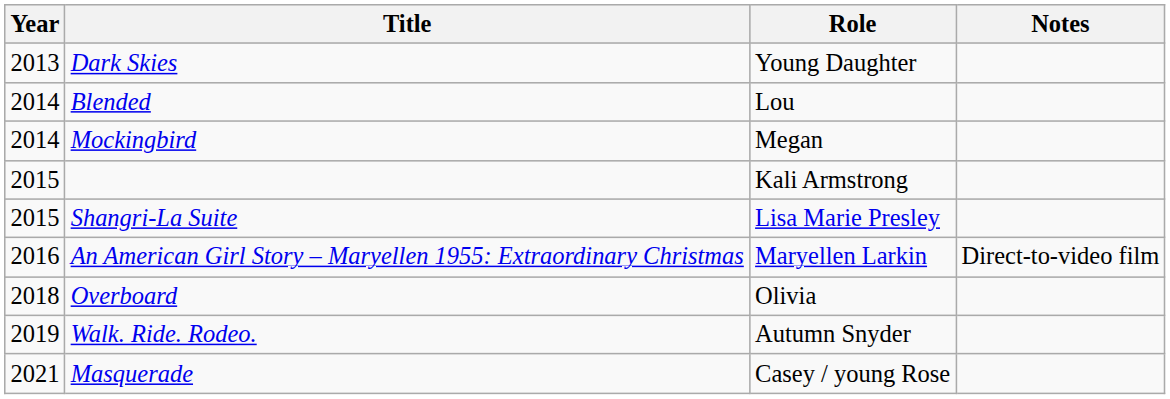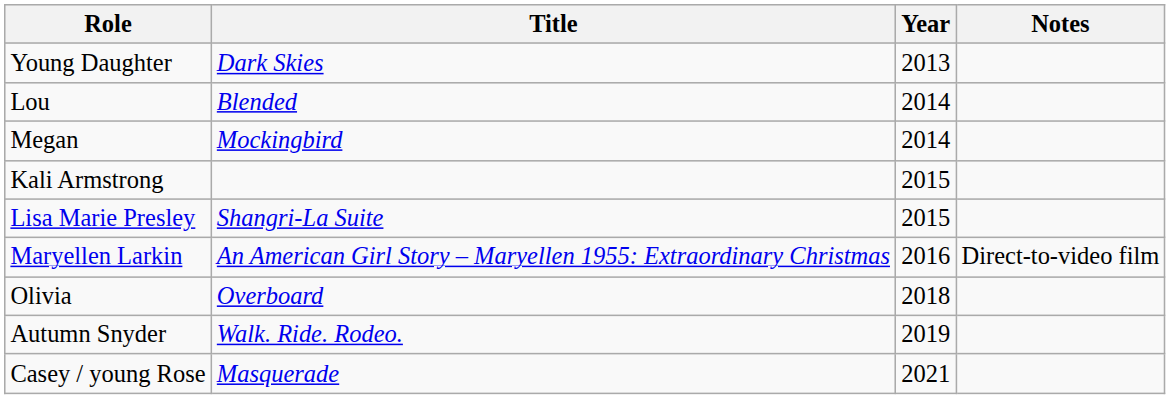columns swapped: Year <-> Role
